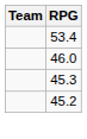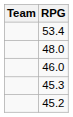+ row: 48.0
